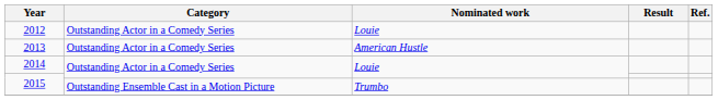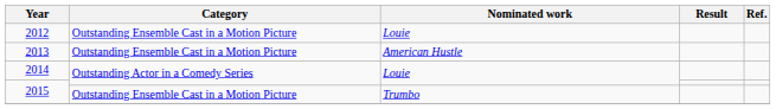2012 | Category: Outstanding Actor in a Comedy Series -> Outstanding Ensemble Cast in a Motion Picture
2013 | Category: Outstanding Actor in a Comedy Series -> Outstanding Ensemble Cast in a Motion Picture
